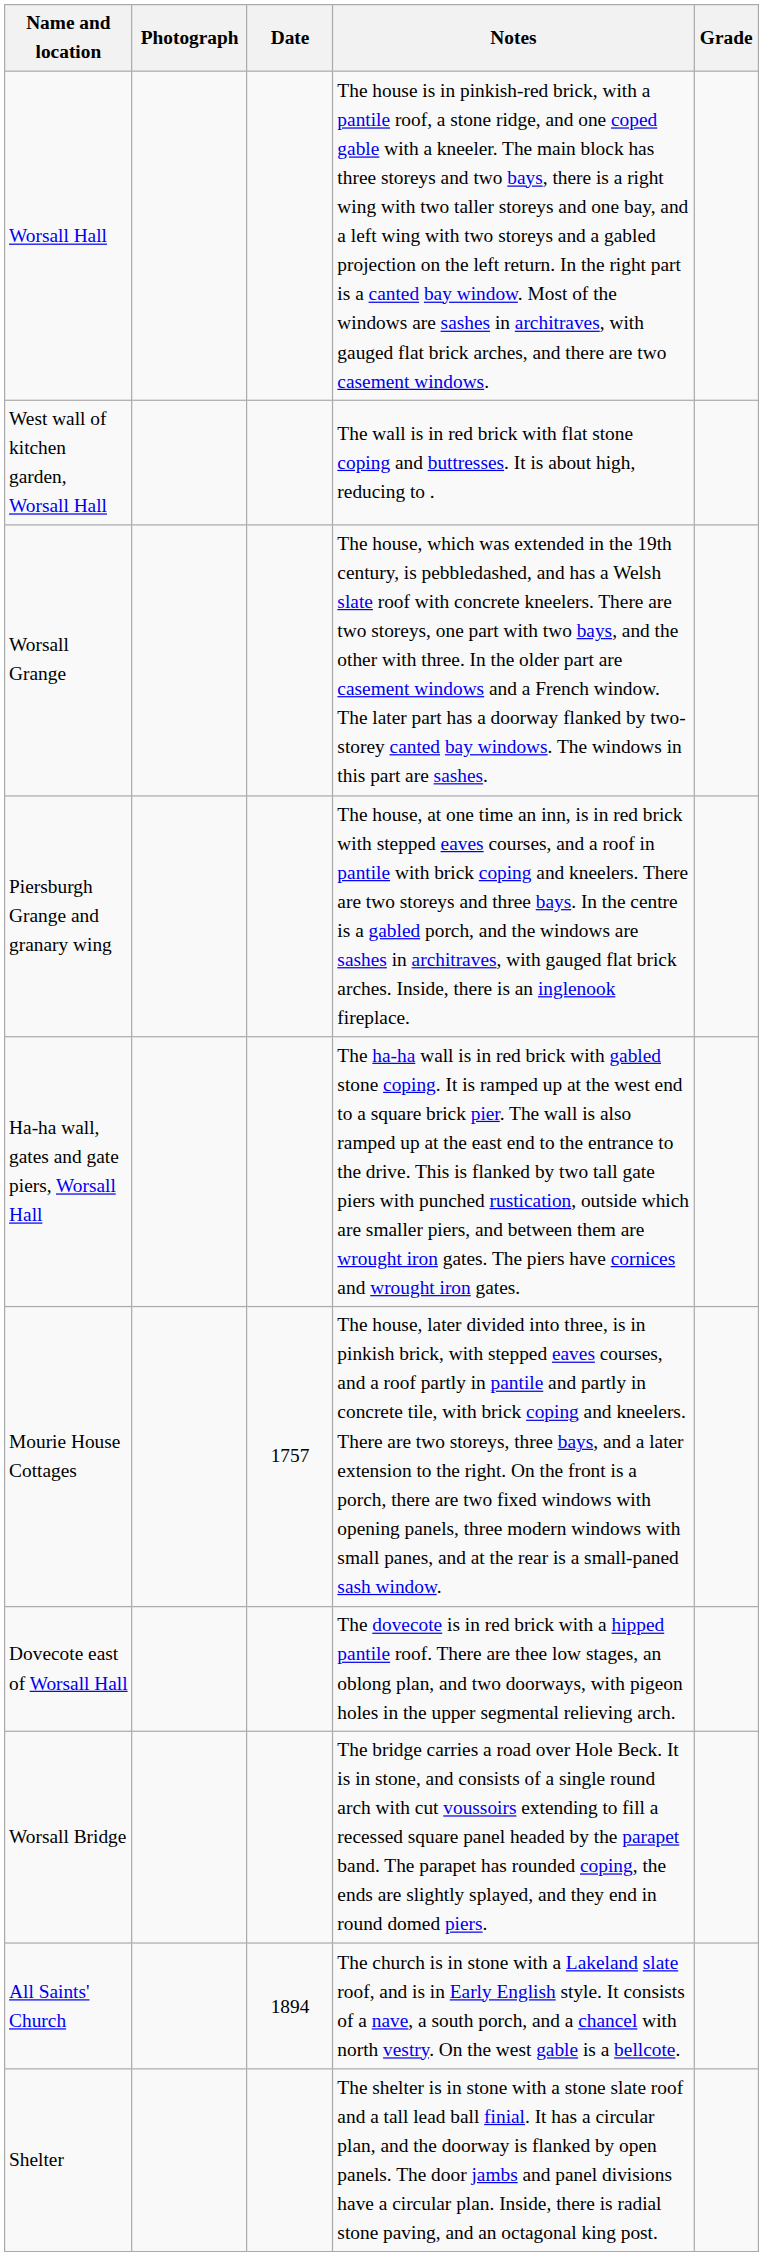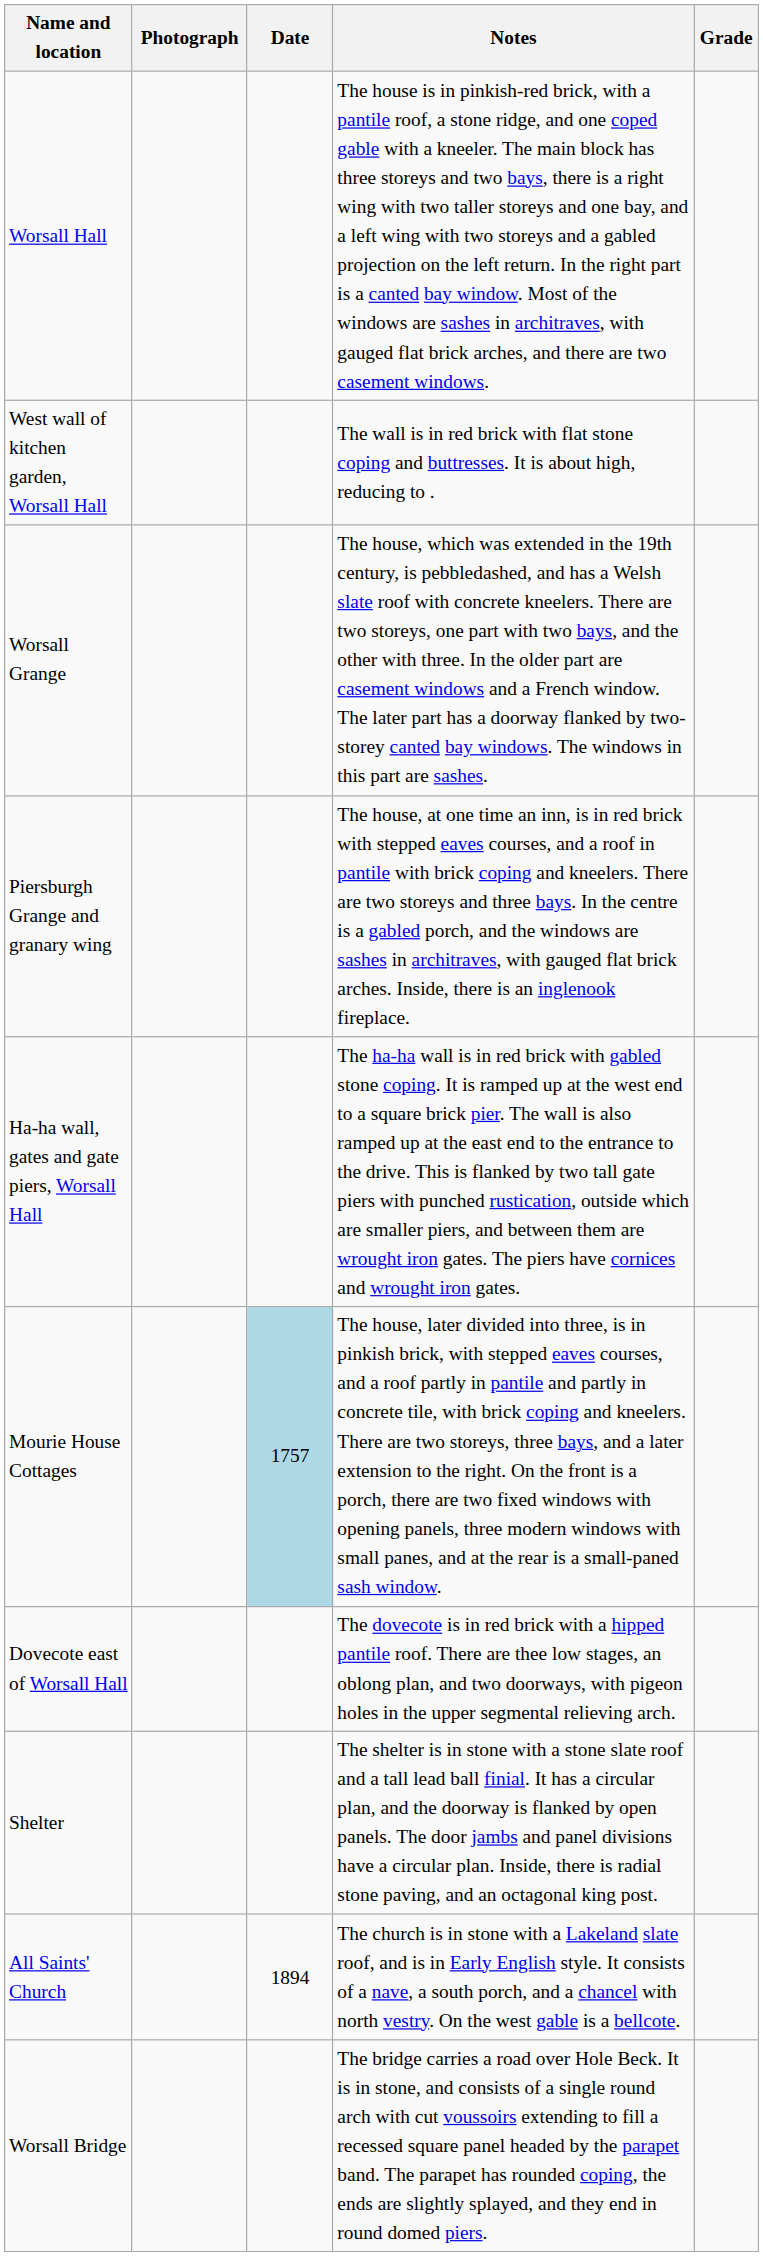Mourie House Cottages | Date: no background -> lightblue background
rows swapped: Worsall Bridge <-> Shelter
